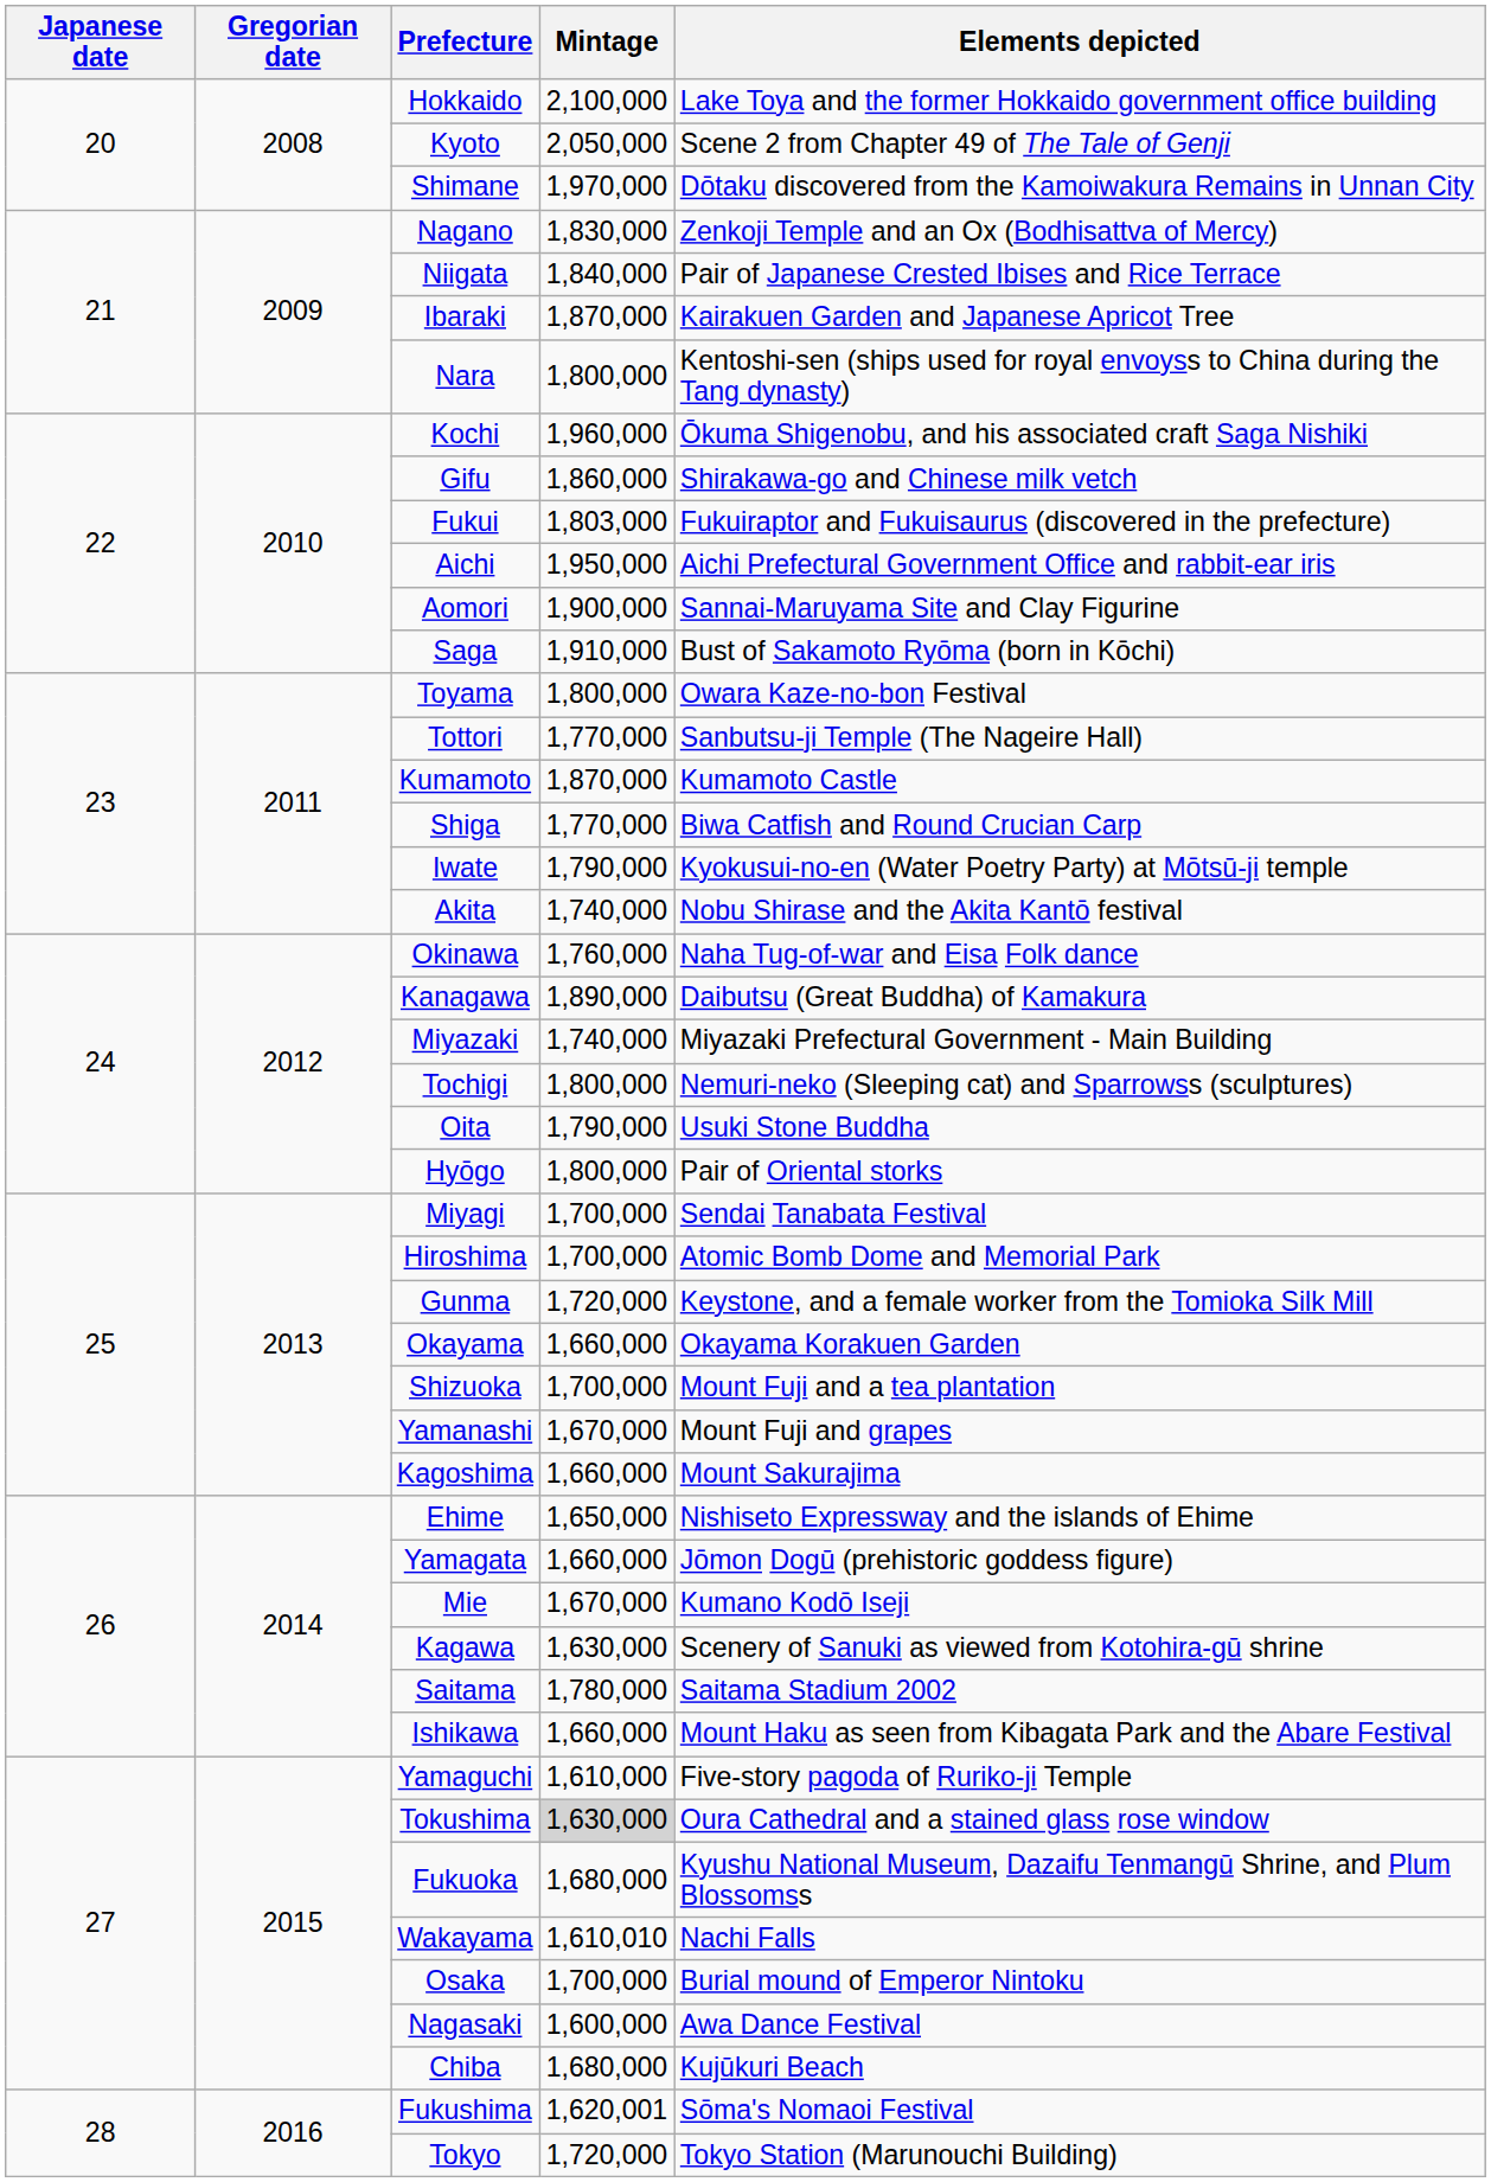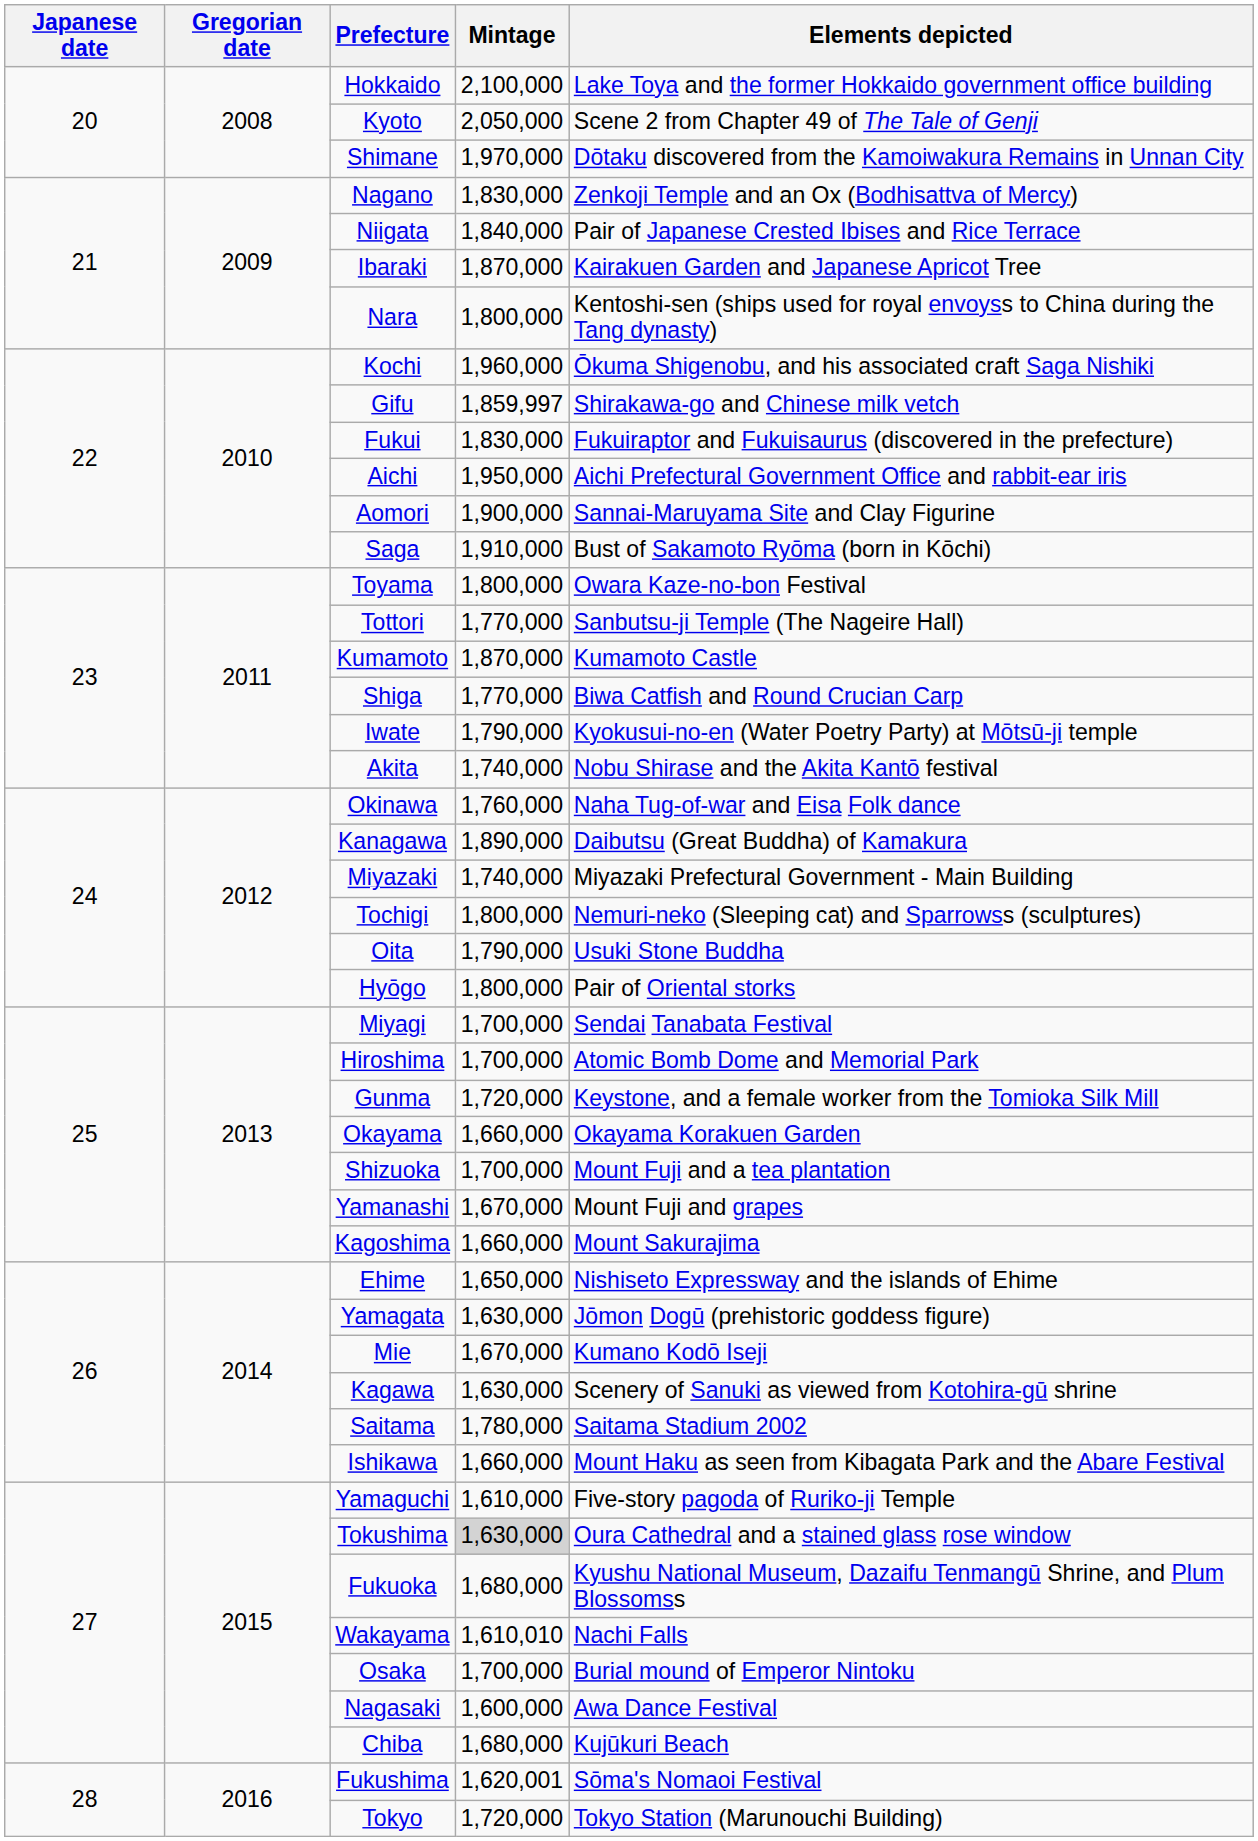Gifu | Mintage: 1,860,000 -> 1,859,997
Fukui | Mintage: 1,803,000 -> 1,830,000
Yamagata | Mintage: 1,660,000 -> 1,630,000
